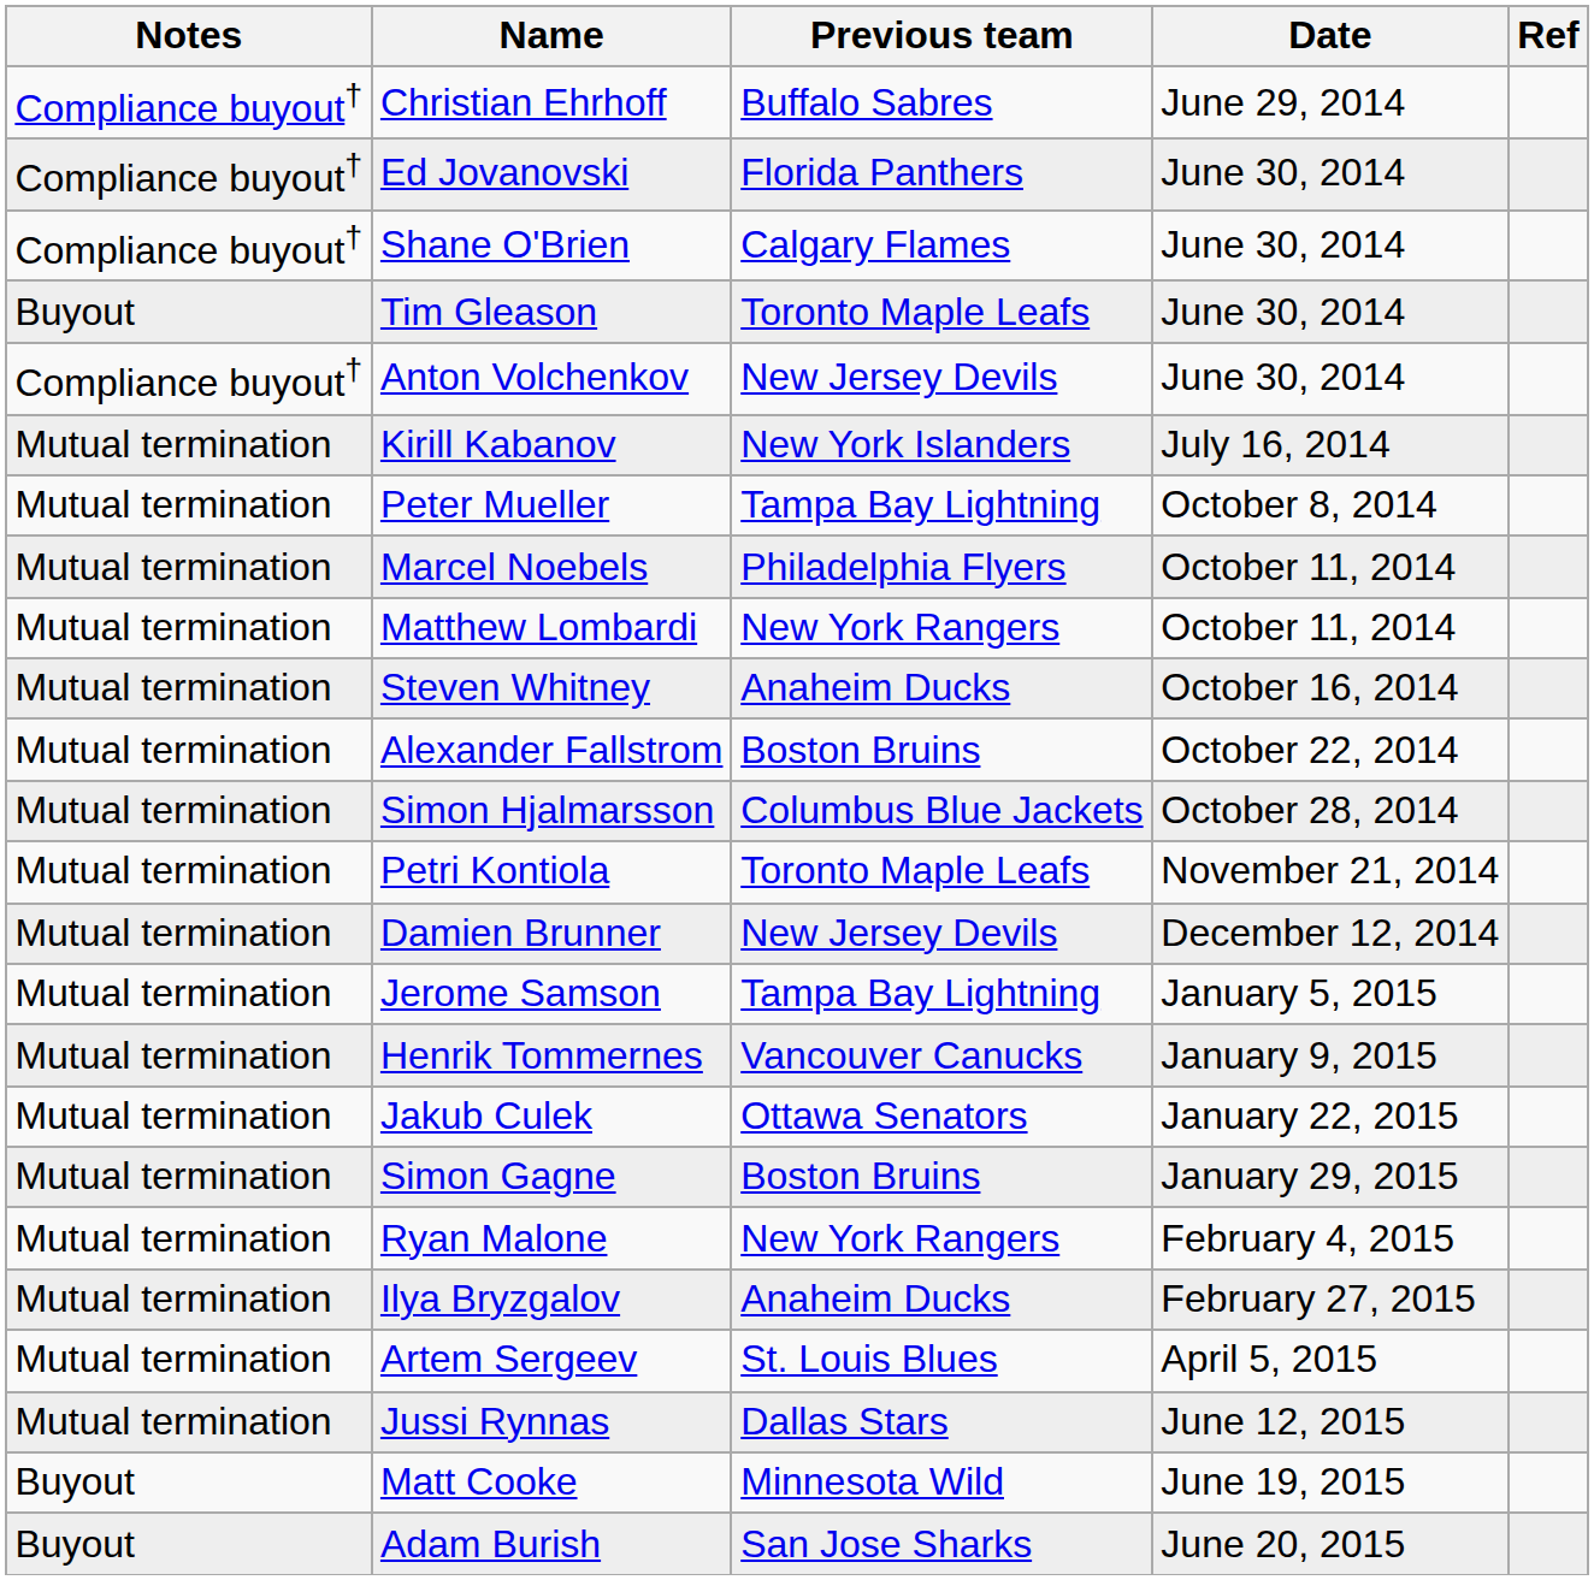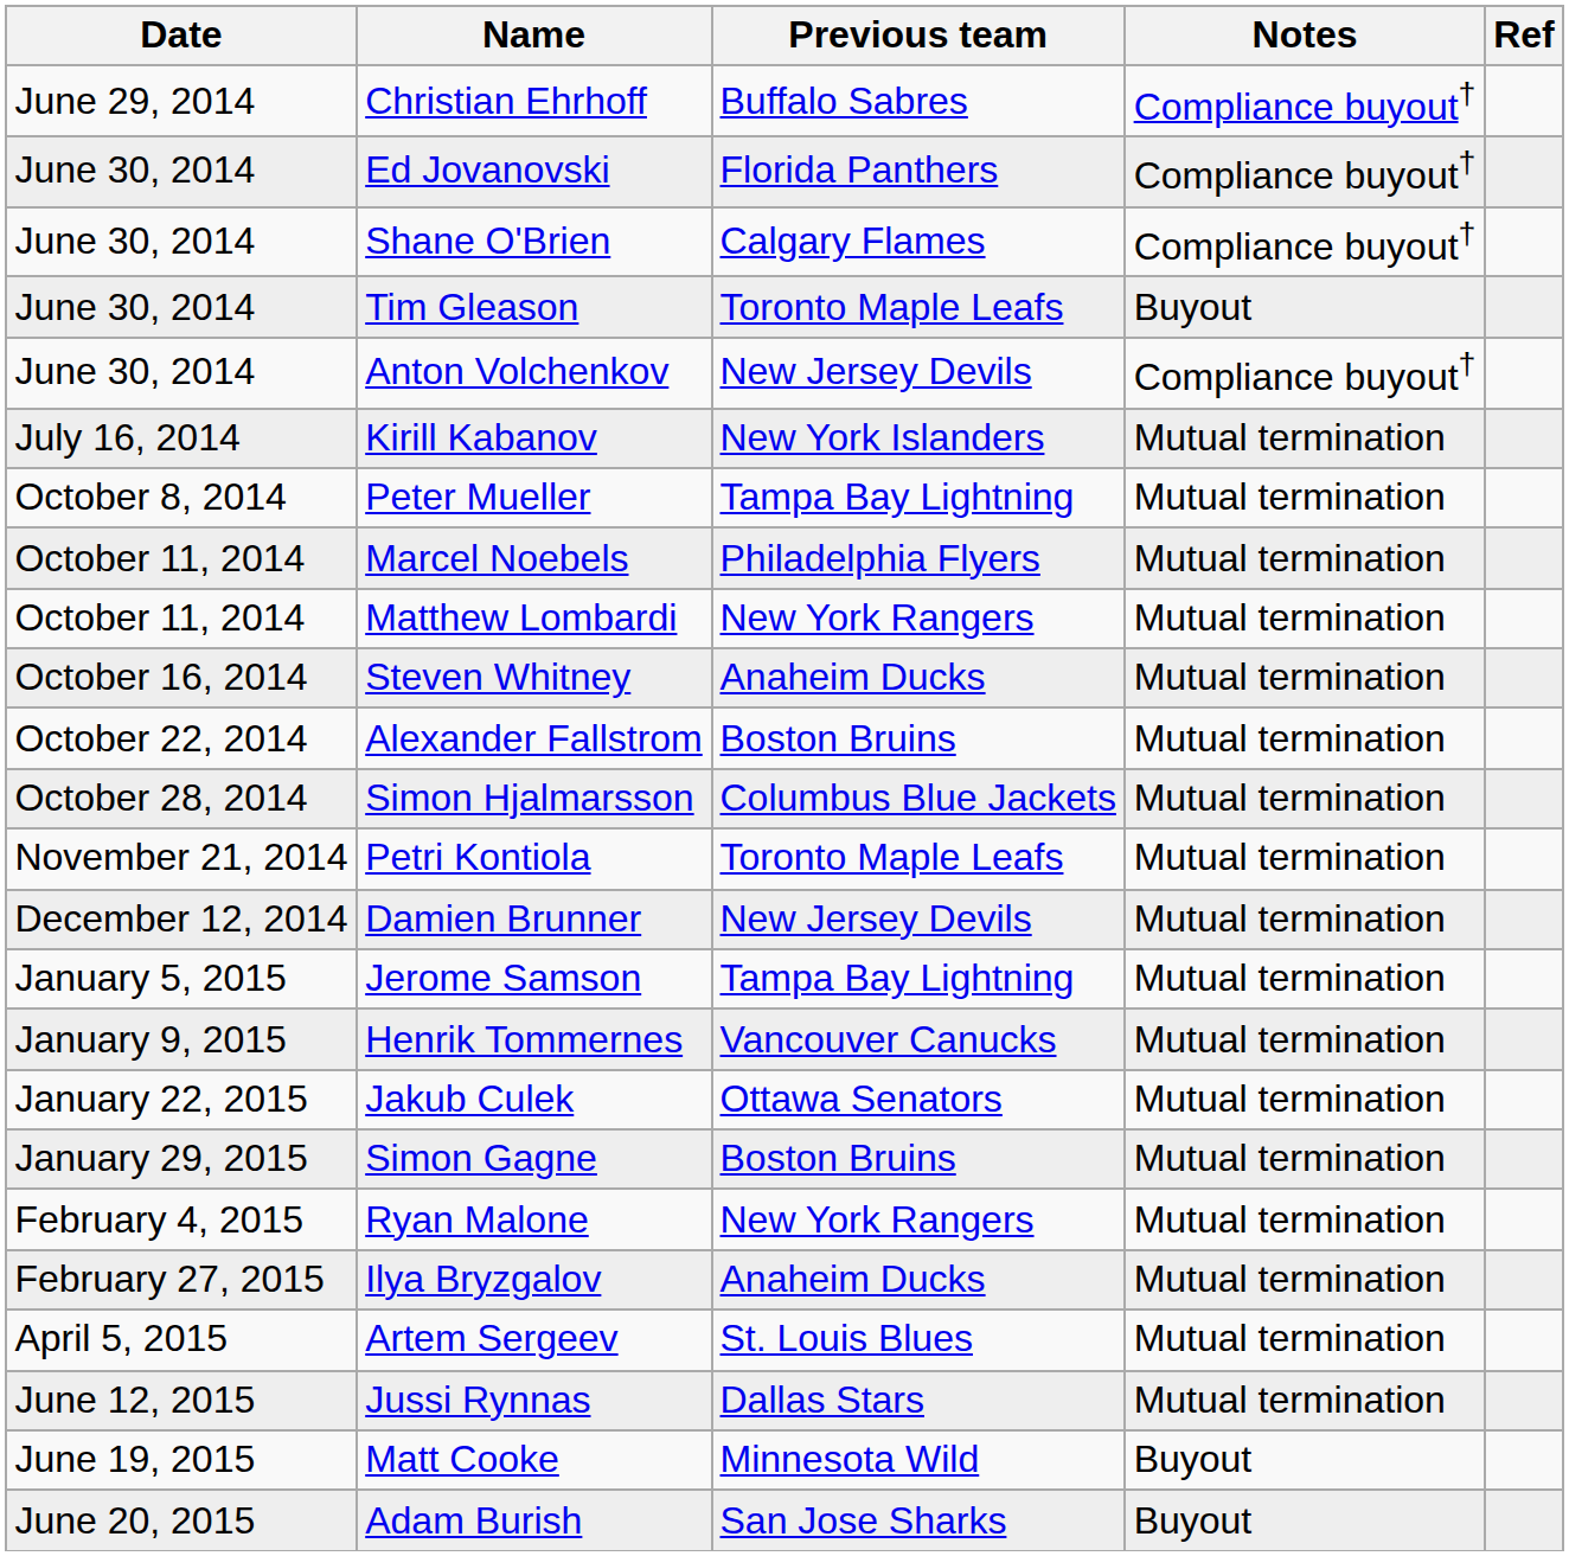columns swapped: Date <-> Notes
